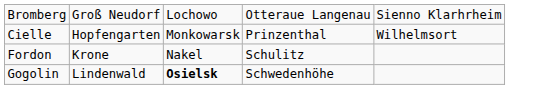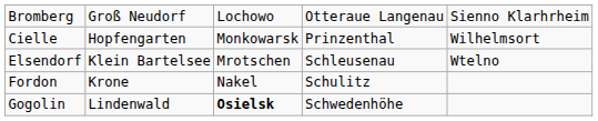+ row: Elsendorf | Klein Bartelsee | Mrotschen | Schleusenau | Wtelno
